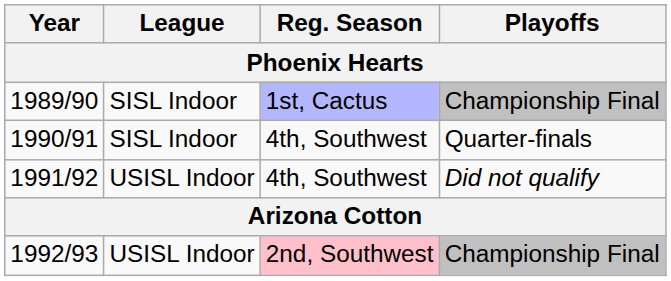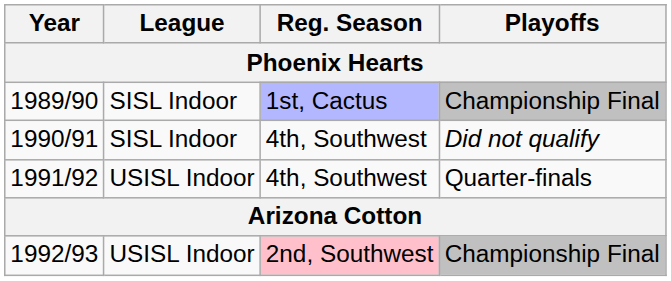1990/91 | Playoffs: Quarter-finals -> Did not qualify
1991/92 | Playoffs: Did not qualify -> Quarter-finals
